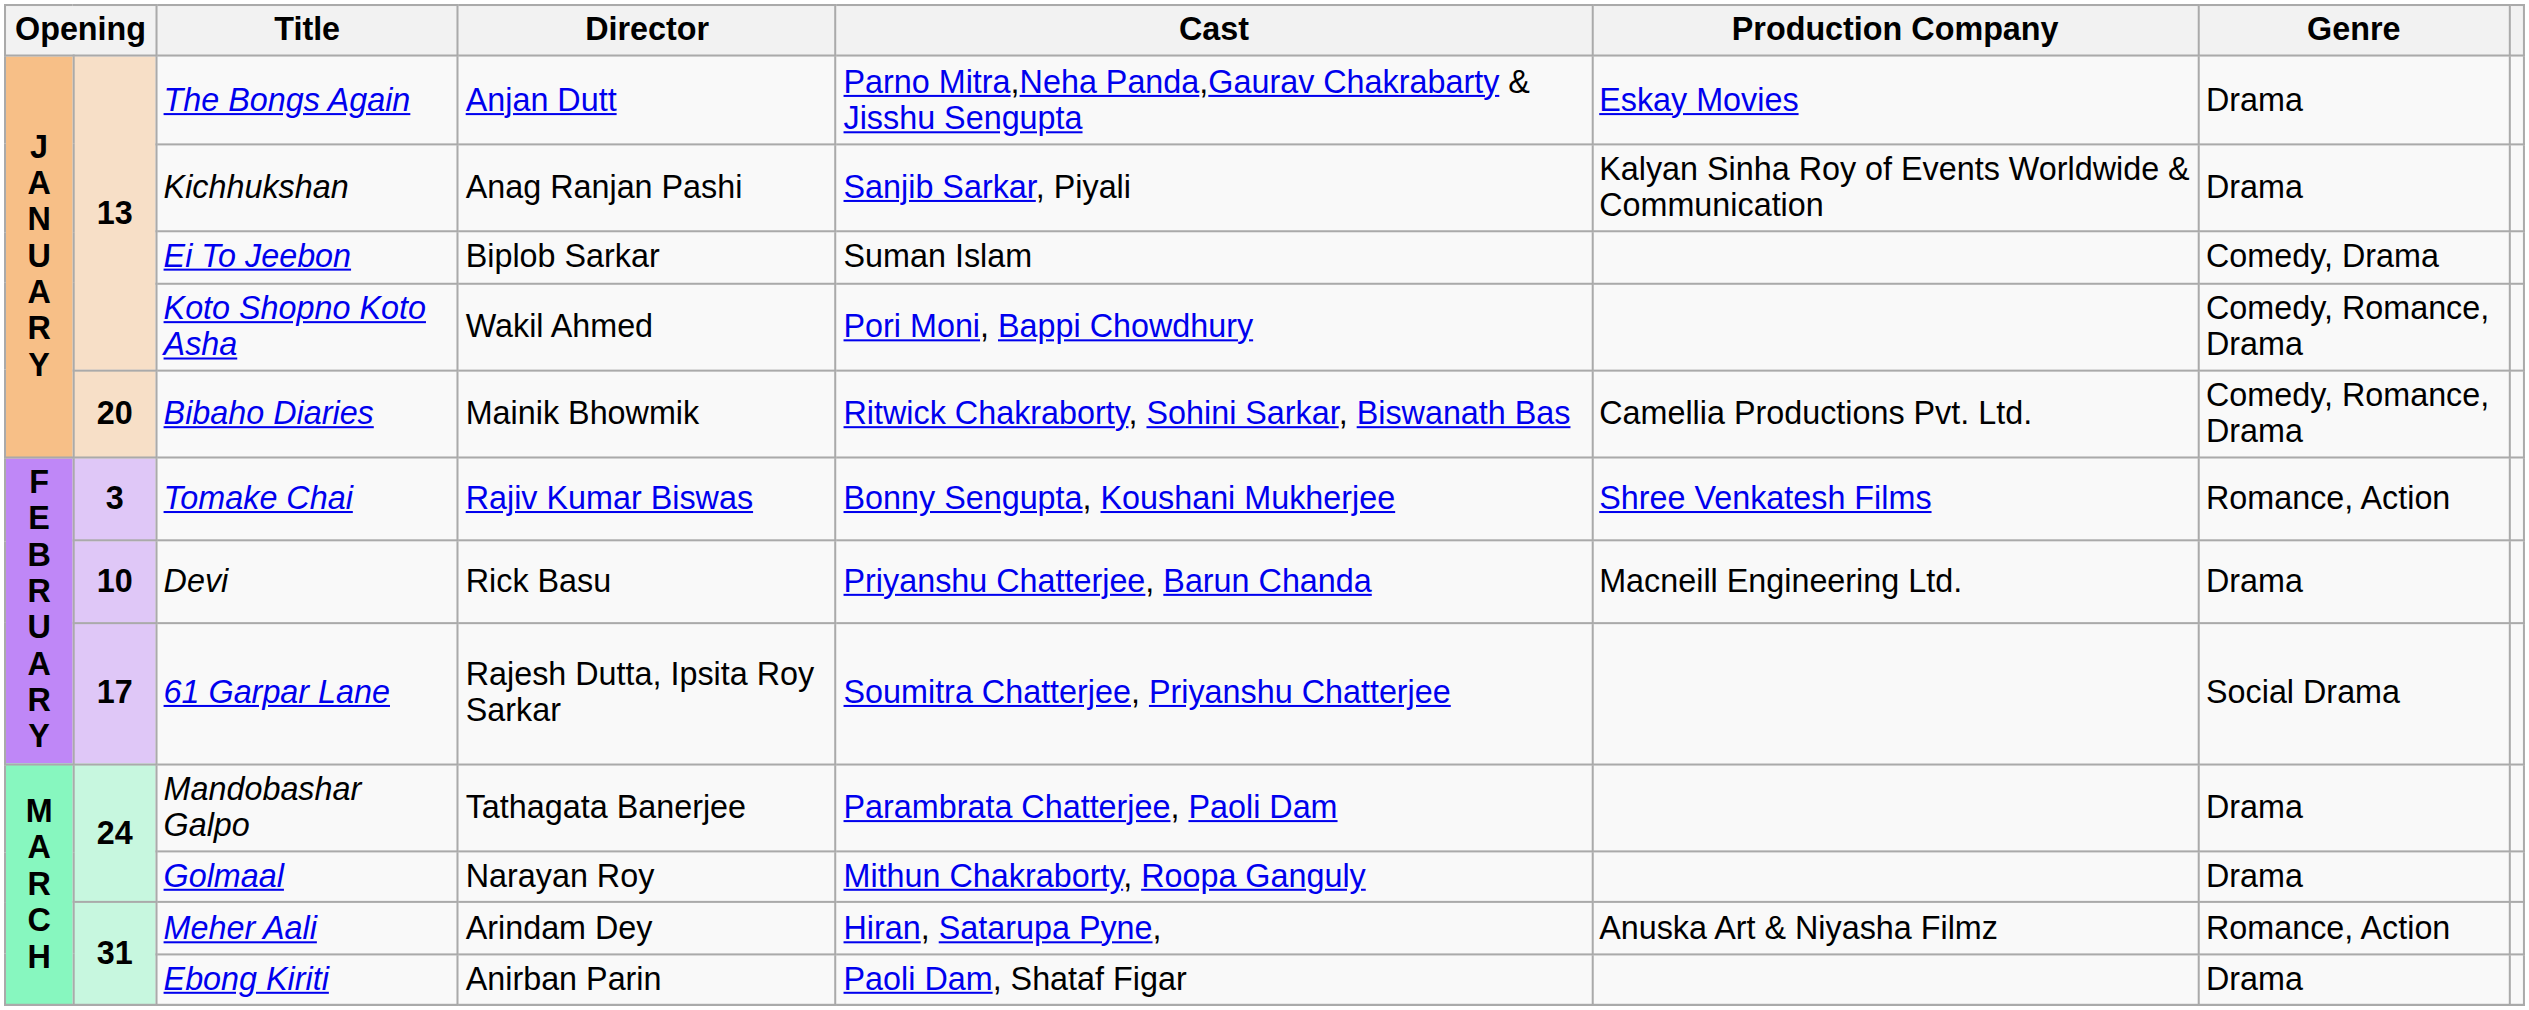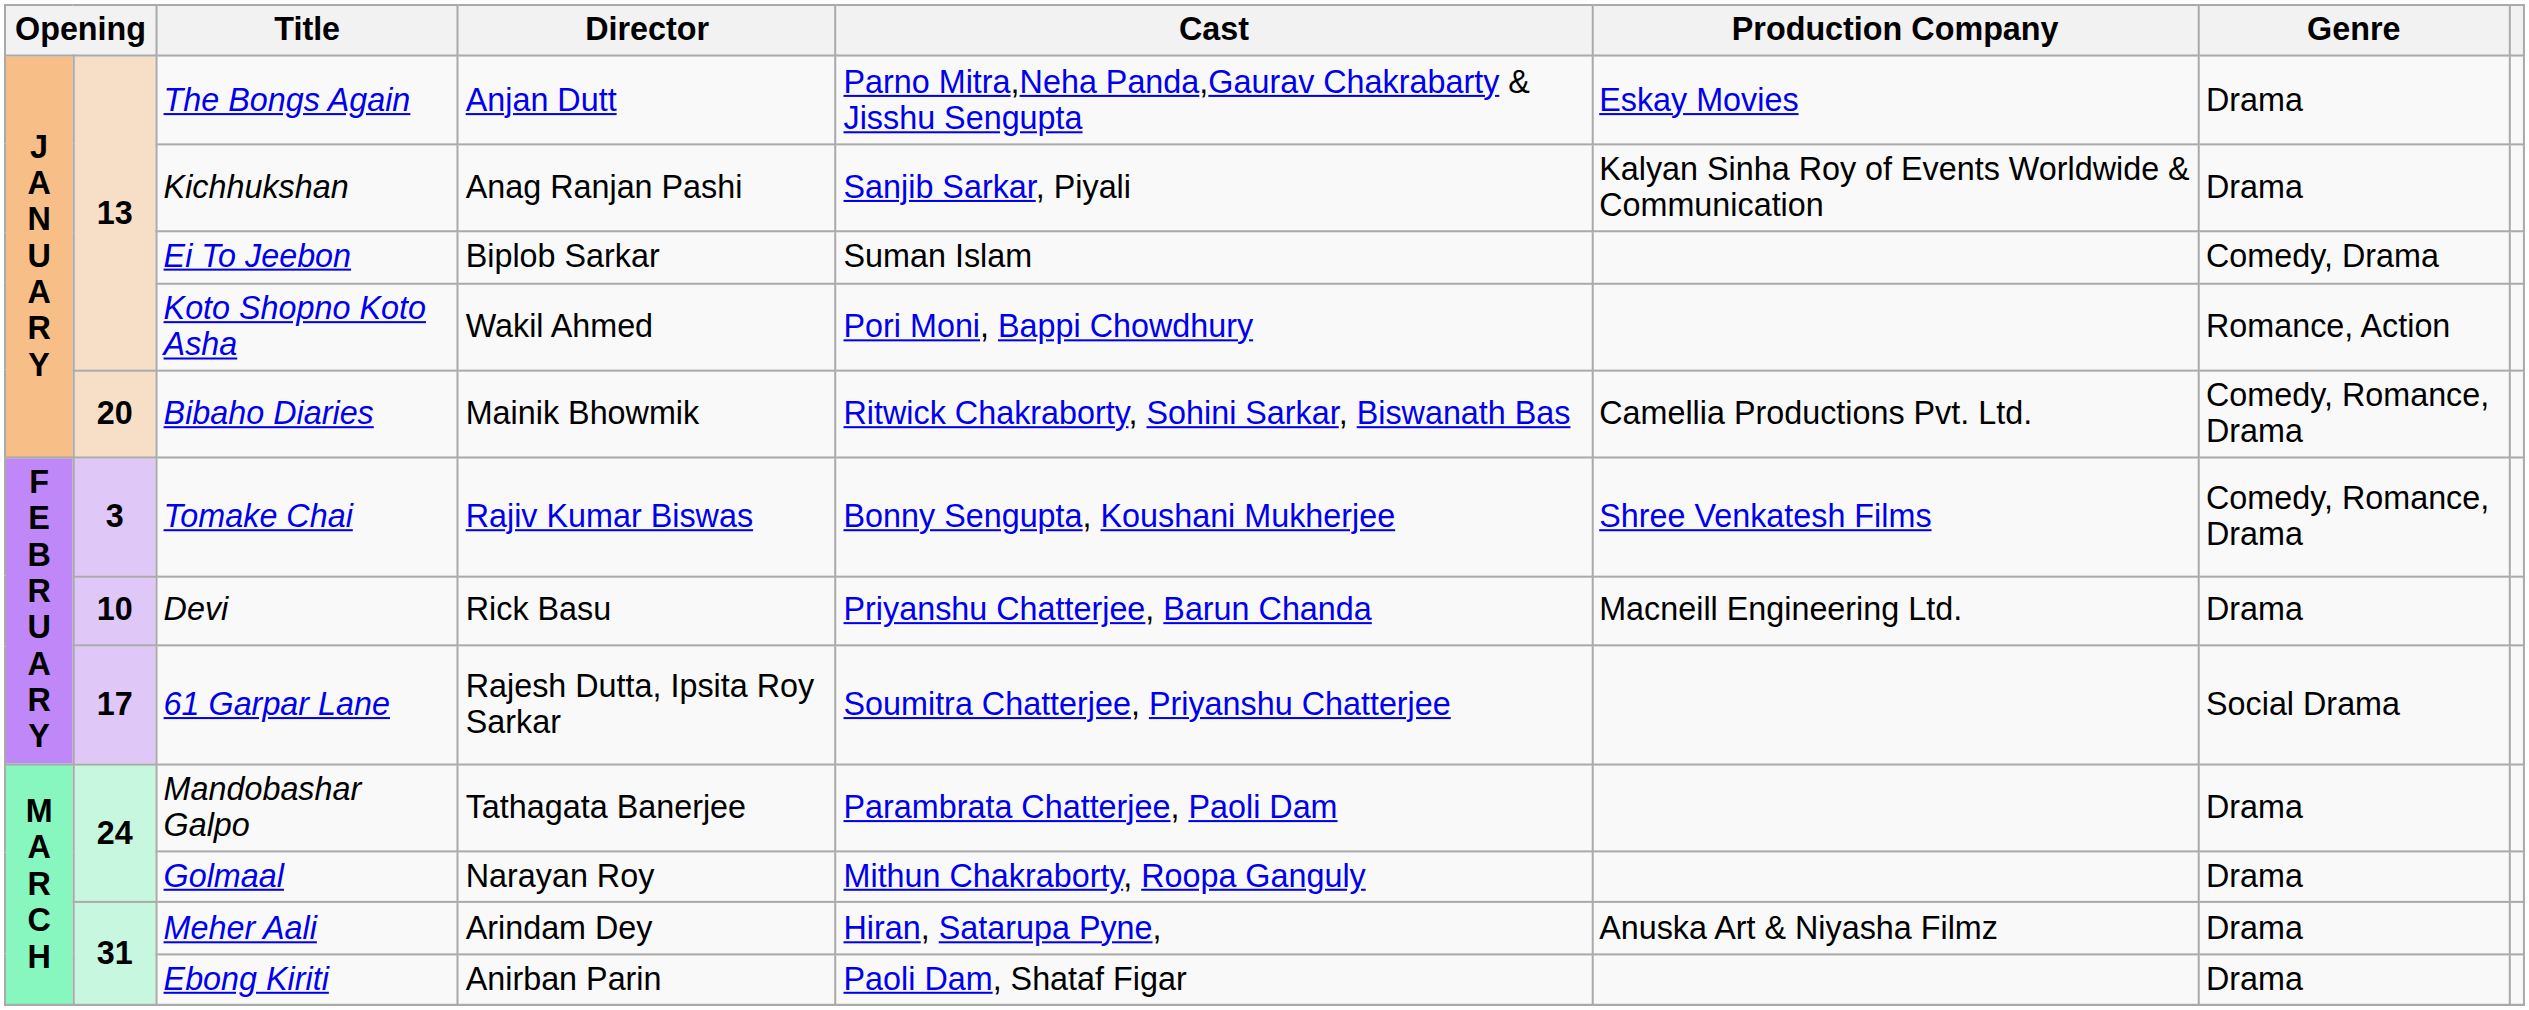Koto Shopno Koto Asha | Genre: Comedy, Romance, Drama -> Romance, Action
Tomake Chai | Genre: Romance, Action -> Comedy, Romance, Drama
Meher Aali | Genre: Romance, Action -> Drama
